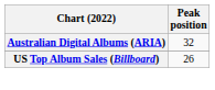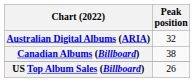+ row: Canadian Albums (Billboard) | 38
